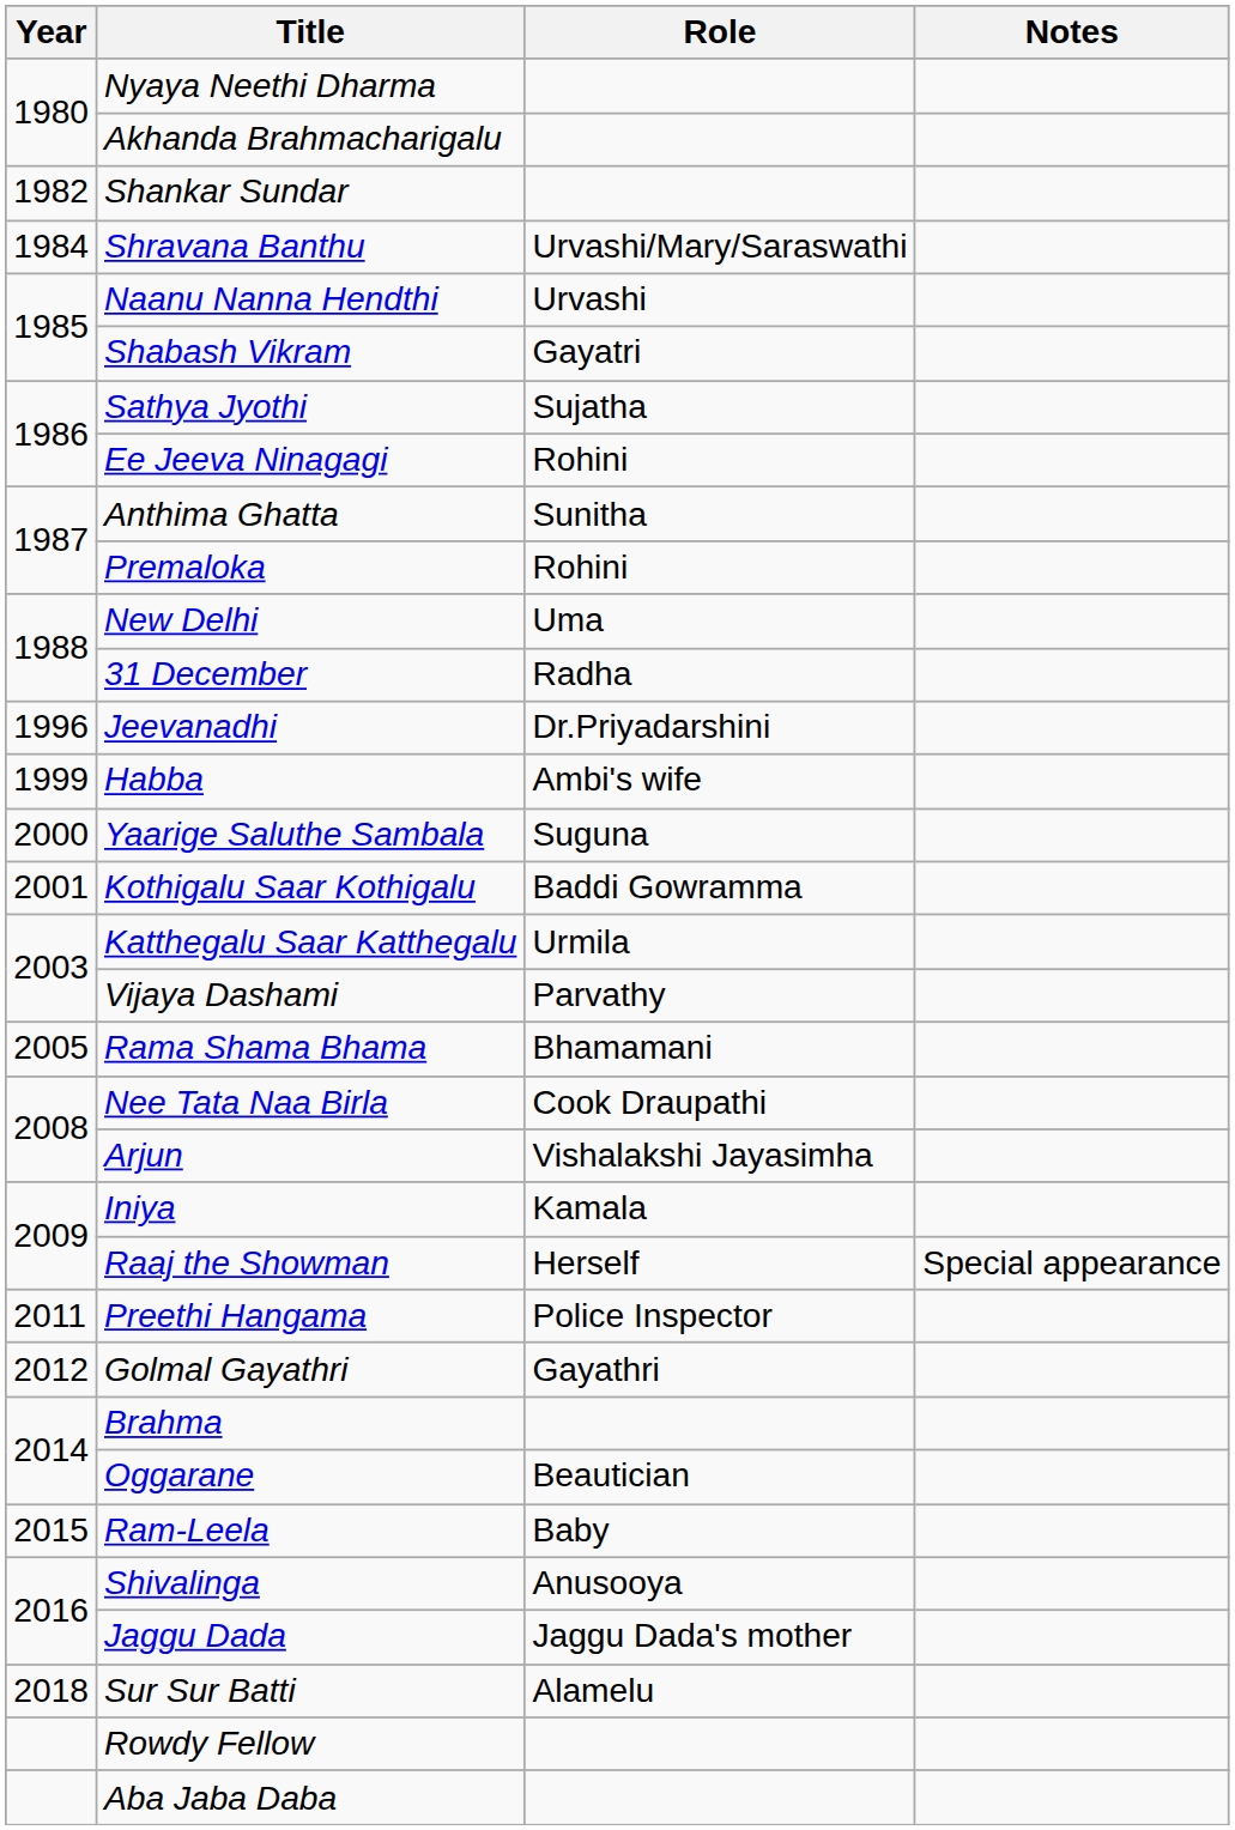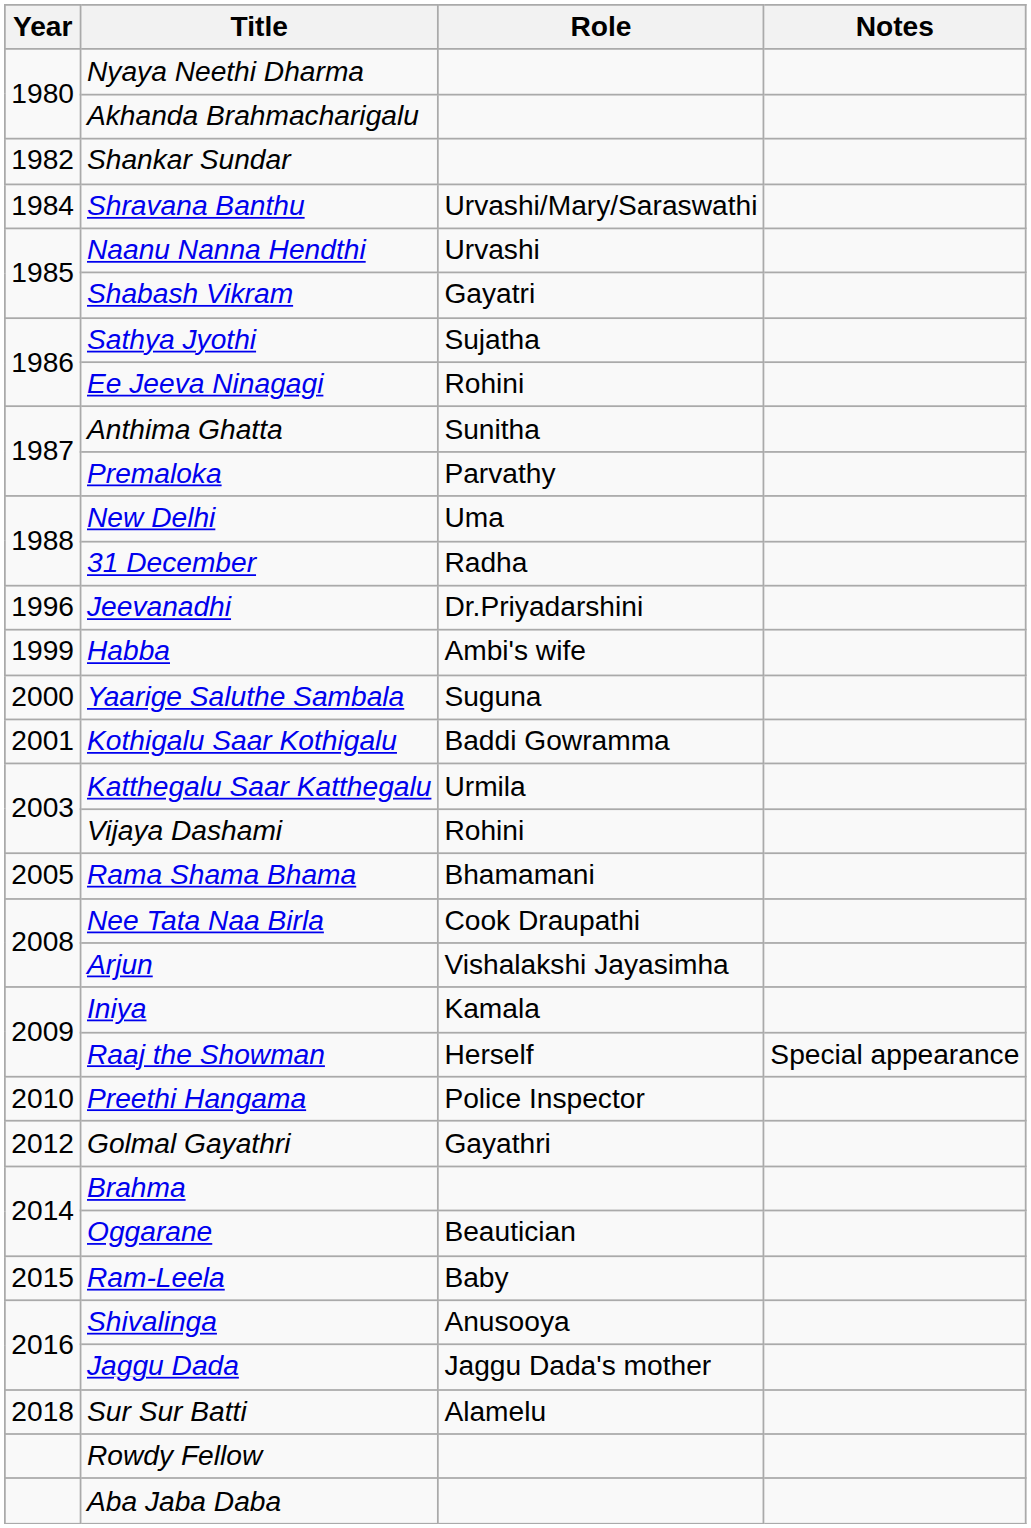Premaloka | Role: Rohini -> Parvathy
Vijaya Dashami | Role: Parvathy -> Rohini
Preethi Hangama | Year: 2011 -> 2010
